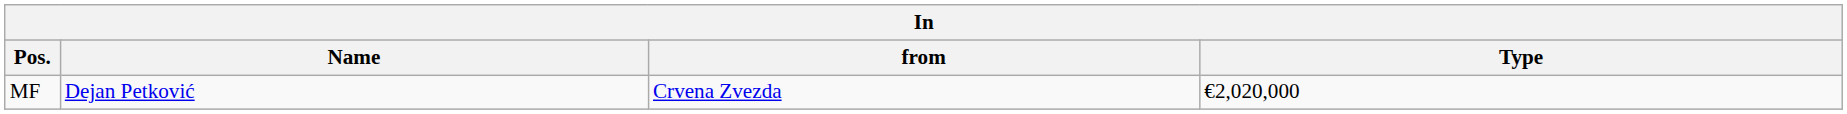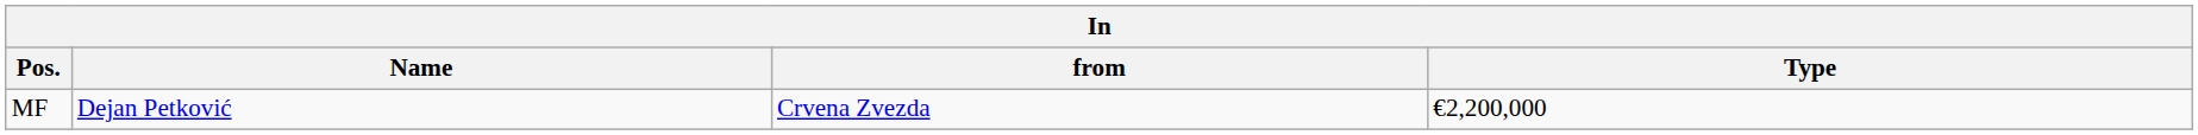MF | Type: €2,020,000 -> €2,200,000
